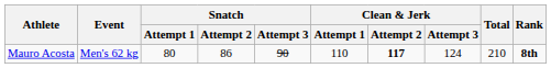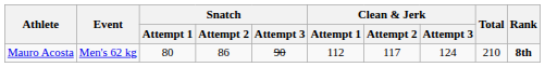Mauro Acosta | Clean & Jerk / Attempt 1: 110 -> 112
Mauro Acosta | Clean & Jerk / Attempt 2: bold -> normal
